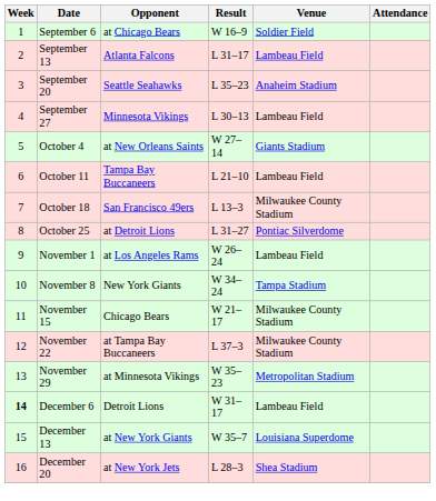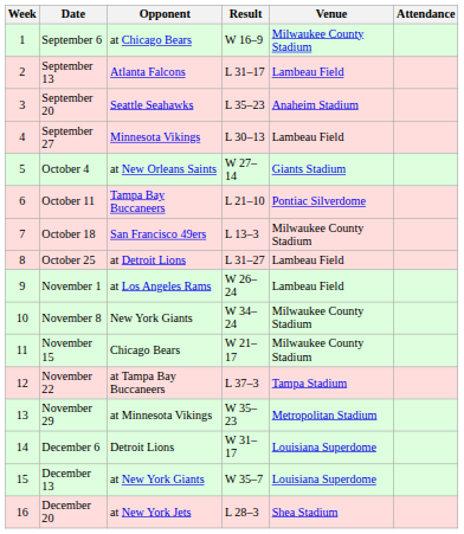September 6 | Venue: Soldier Field -> Milwaukee County Stadium
October 11 | Venue: Lambeau Field -> Pontiac Silverdome
October 25 | Venue: Pontiac Silverdome -> Lambeau Field
November 8 | Venue: Tampa Stadium -> Milwaukee County Stadium
November 22 | Venue: Milwaukee County Stadium -> Tampa Stadium
December 6 | Week: bold -> normal
December 6 | Venue: Lambeau Field -> Louisiana Superdome
